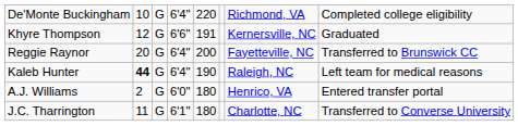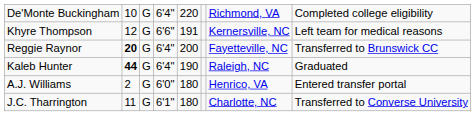Khyre Thompson | column 8: Graduated -> Left team for medical reasons
Reggie Raynor | column 2: normal -> bold
Kaleb Hunter | column 8: Left team for medical reasons -> Graduated
